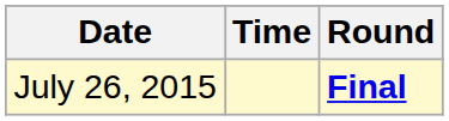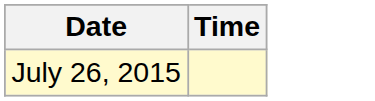- column: Round | Final
